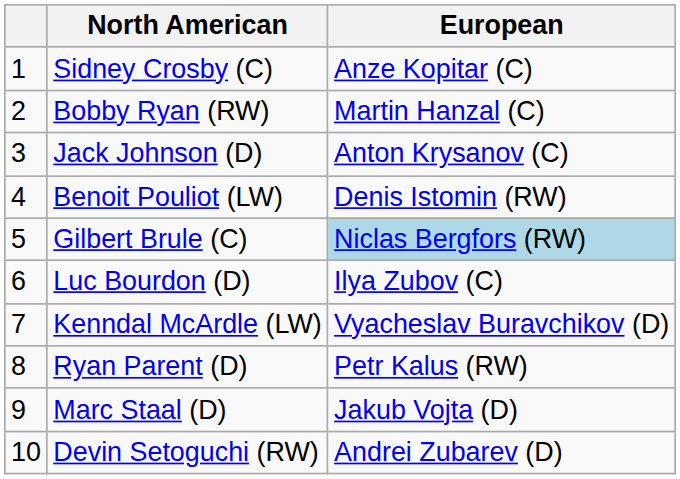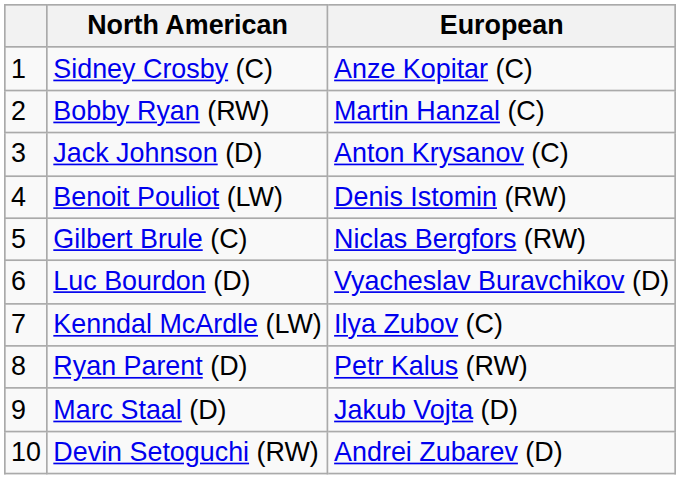Gilbert Brule (C) | European: lightblue background -> no background
Luc Bourdon (D) | European: Ilya Zubov (C) -> Vyacheslav Buravchikov (D)
Kenndal McArdle (LW) | European: Vyacheslav Buravchikov (D) -> Ilya Zubov (C)
